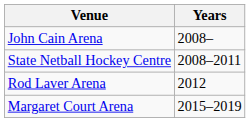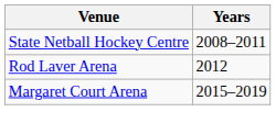- row: John Cain Arena | 2008–
